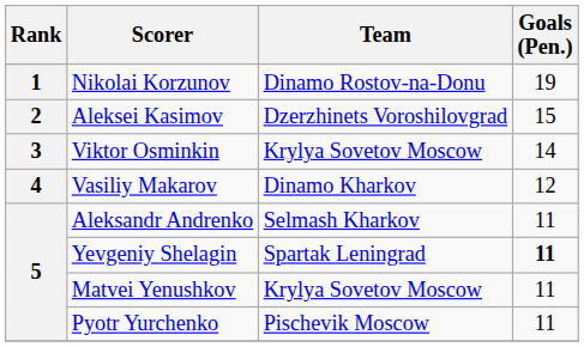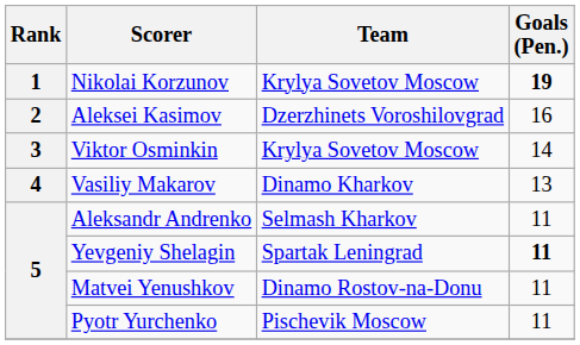Nikolai Korzunov | Team: Dinamo Rostov-na-Donu -> Krylya Sovetov Moscow
Nikolai Korzunov | Goals (Pen.): normal -> bold
Aleksei Kasimov | Goals (Pen.): 15 -> 16
Vasiliy Makarov | Goals (Pen.): 12 -> 13
Matvei Yenushkov | Team: Krylya Sovetov Moscow -> Dinamo Rostov-na-Donu
